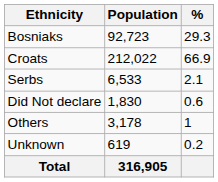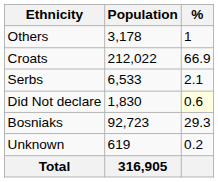rows swapped: Bosniaks <-> Others
Did Not declare | %: no background -> lightyellow background
